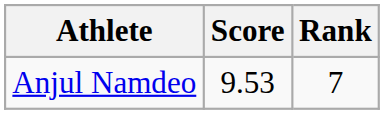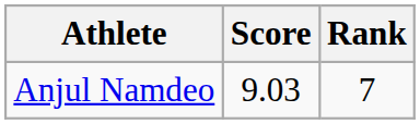Anjul Namdeo | Score: 9.53 -> 9.03
